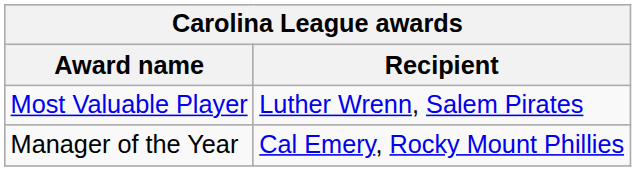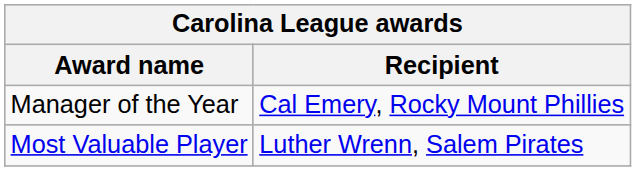rows swapped: Most Valuable Player <-> Manager of the Year
